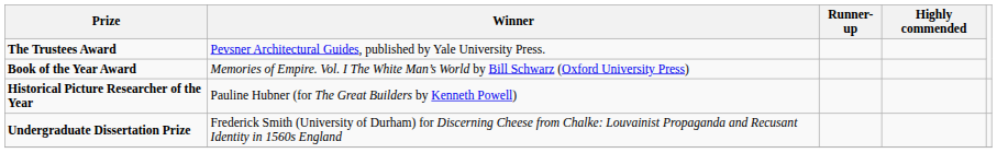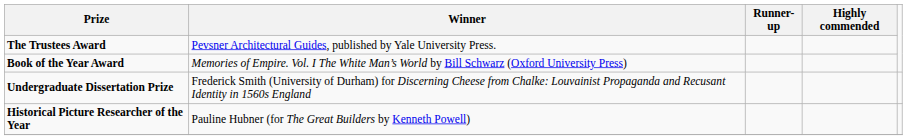rows swapped: Historical Picture Researcher of the Year <-> Undergraduate Dissertation Prize
